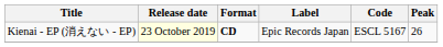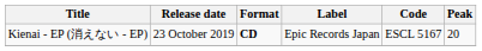Kienai - EP (消えない - EP) | Release date: lightyellow background -> no background
Kienai - EP (消えない - EP) | Peak: 26 -> 20
